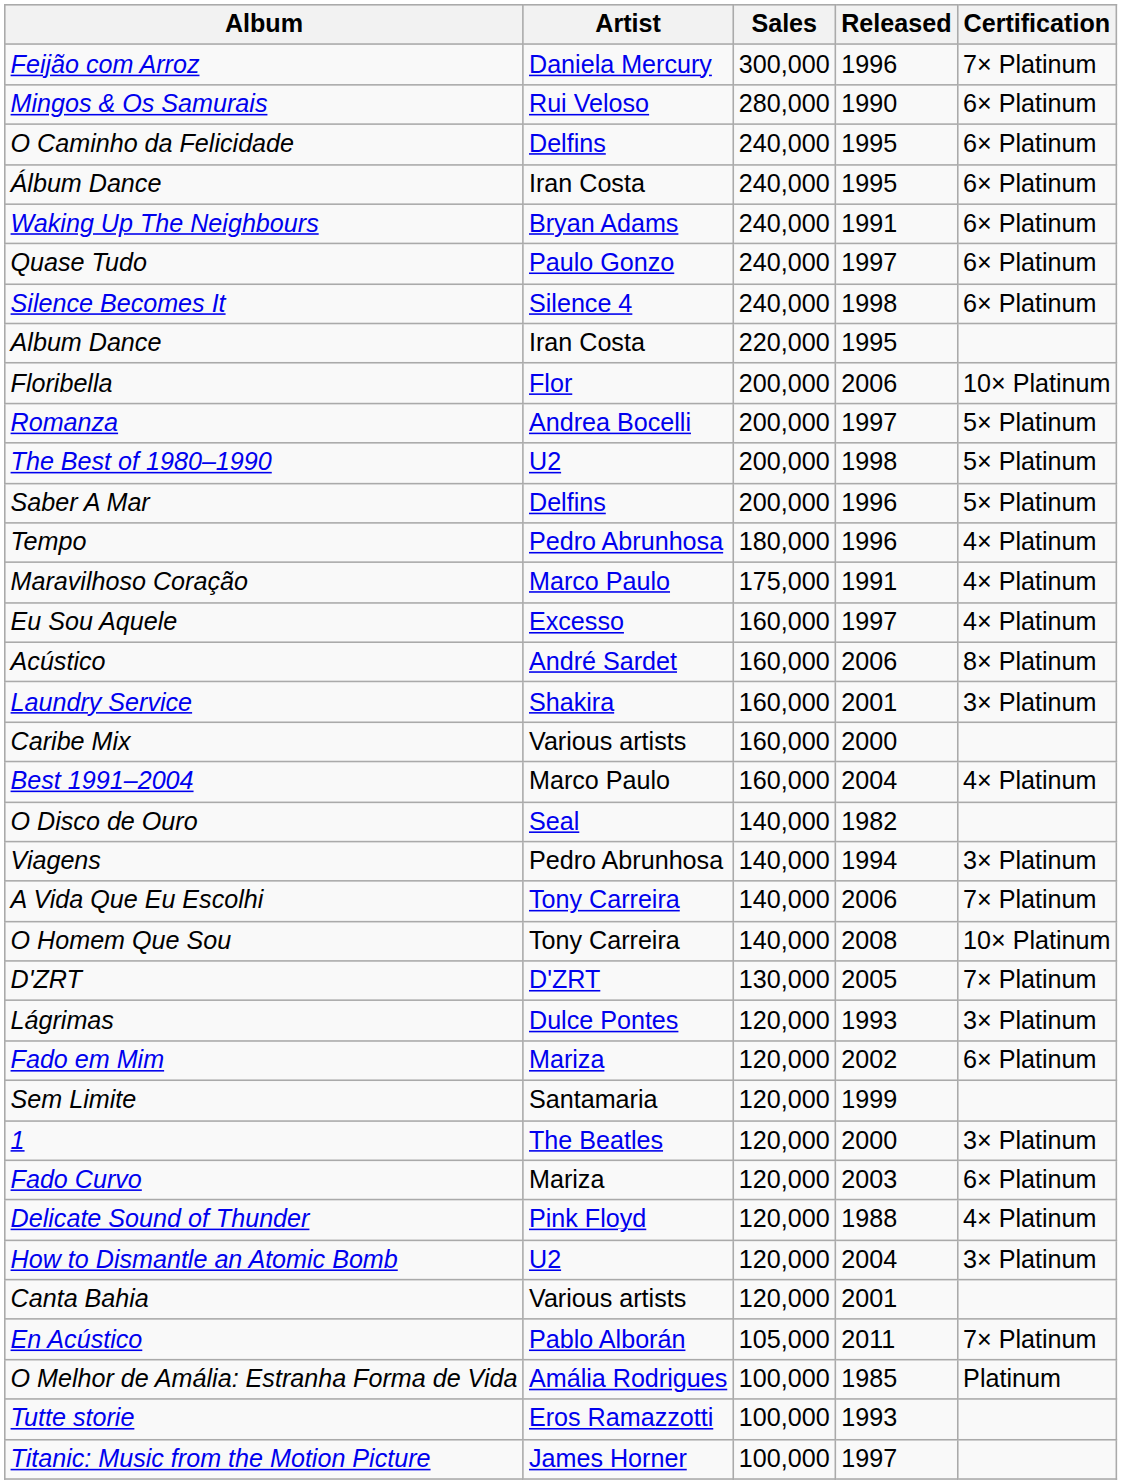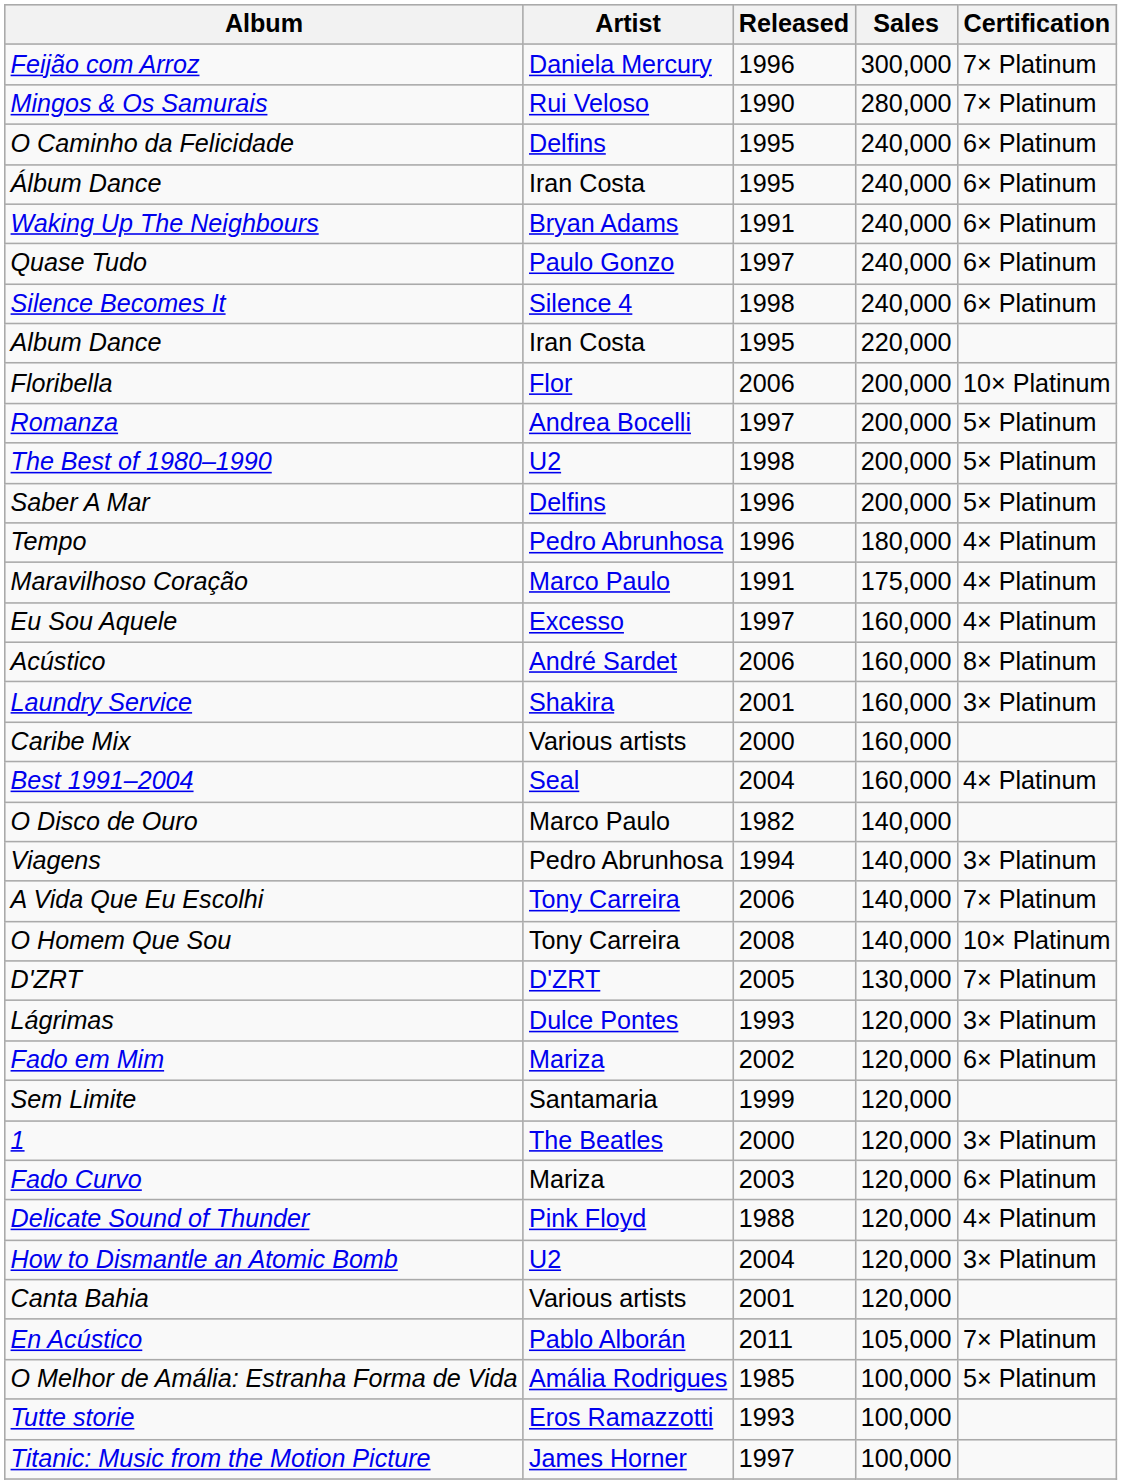columns swapped: Released <-> Sales
Mingos & Os Samurais | Certification: 6× Platinum -> 7× Platinum
Best 1991–2004 | Artist: Marco Paulo -> Seal
O Disco de Ouro | Artist: Seal -> Marco Paulo
O Melhor de Amália: Estranha Forma de Vida | Certification: Platinum -> 5× Platinum
